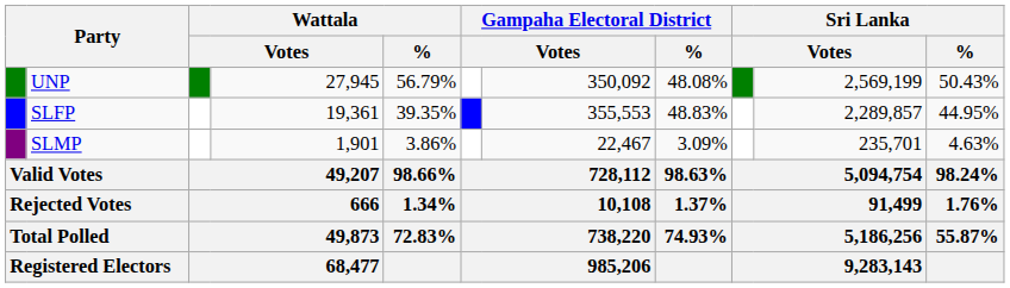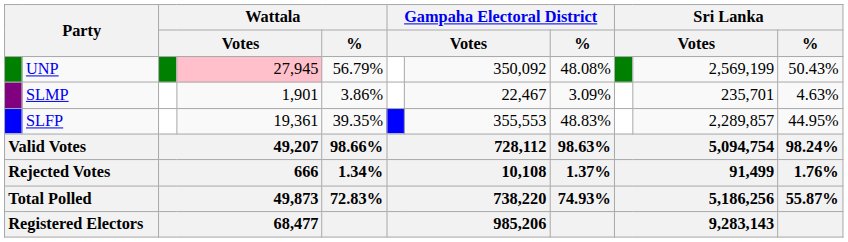UNP | column 4: no background -> pink background
rows swapped: SLFP <-> SLMP
